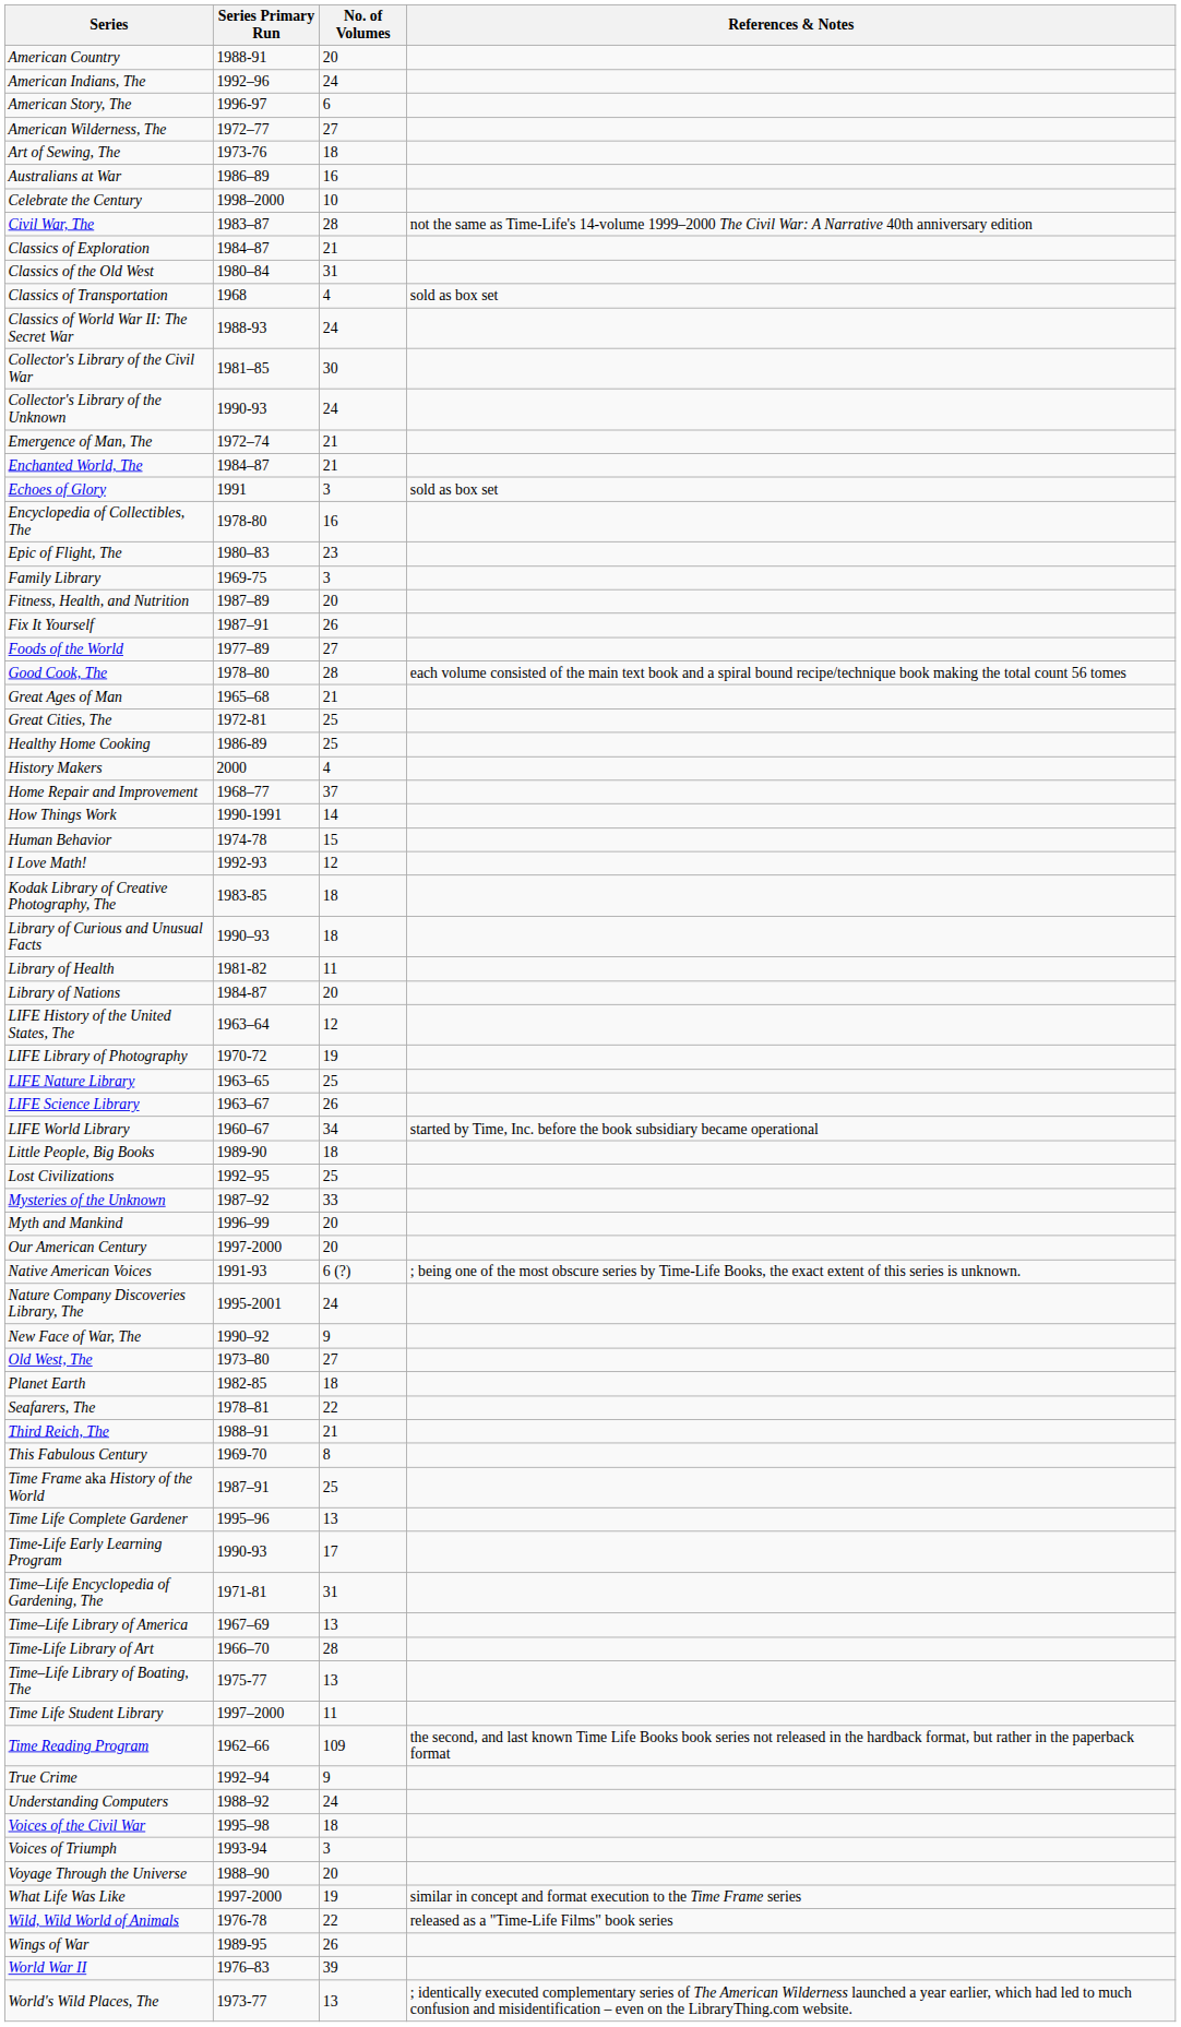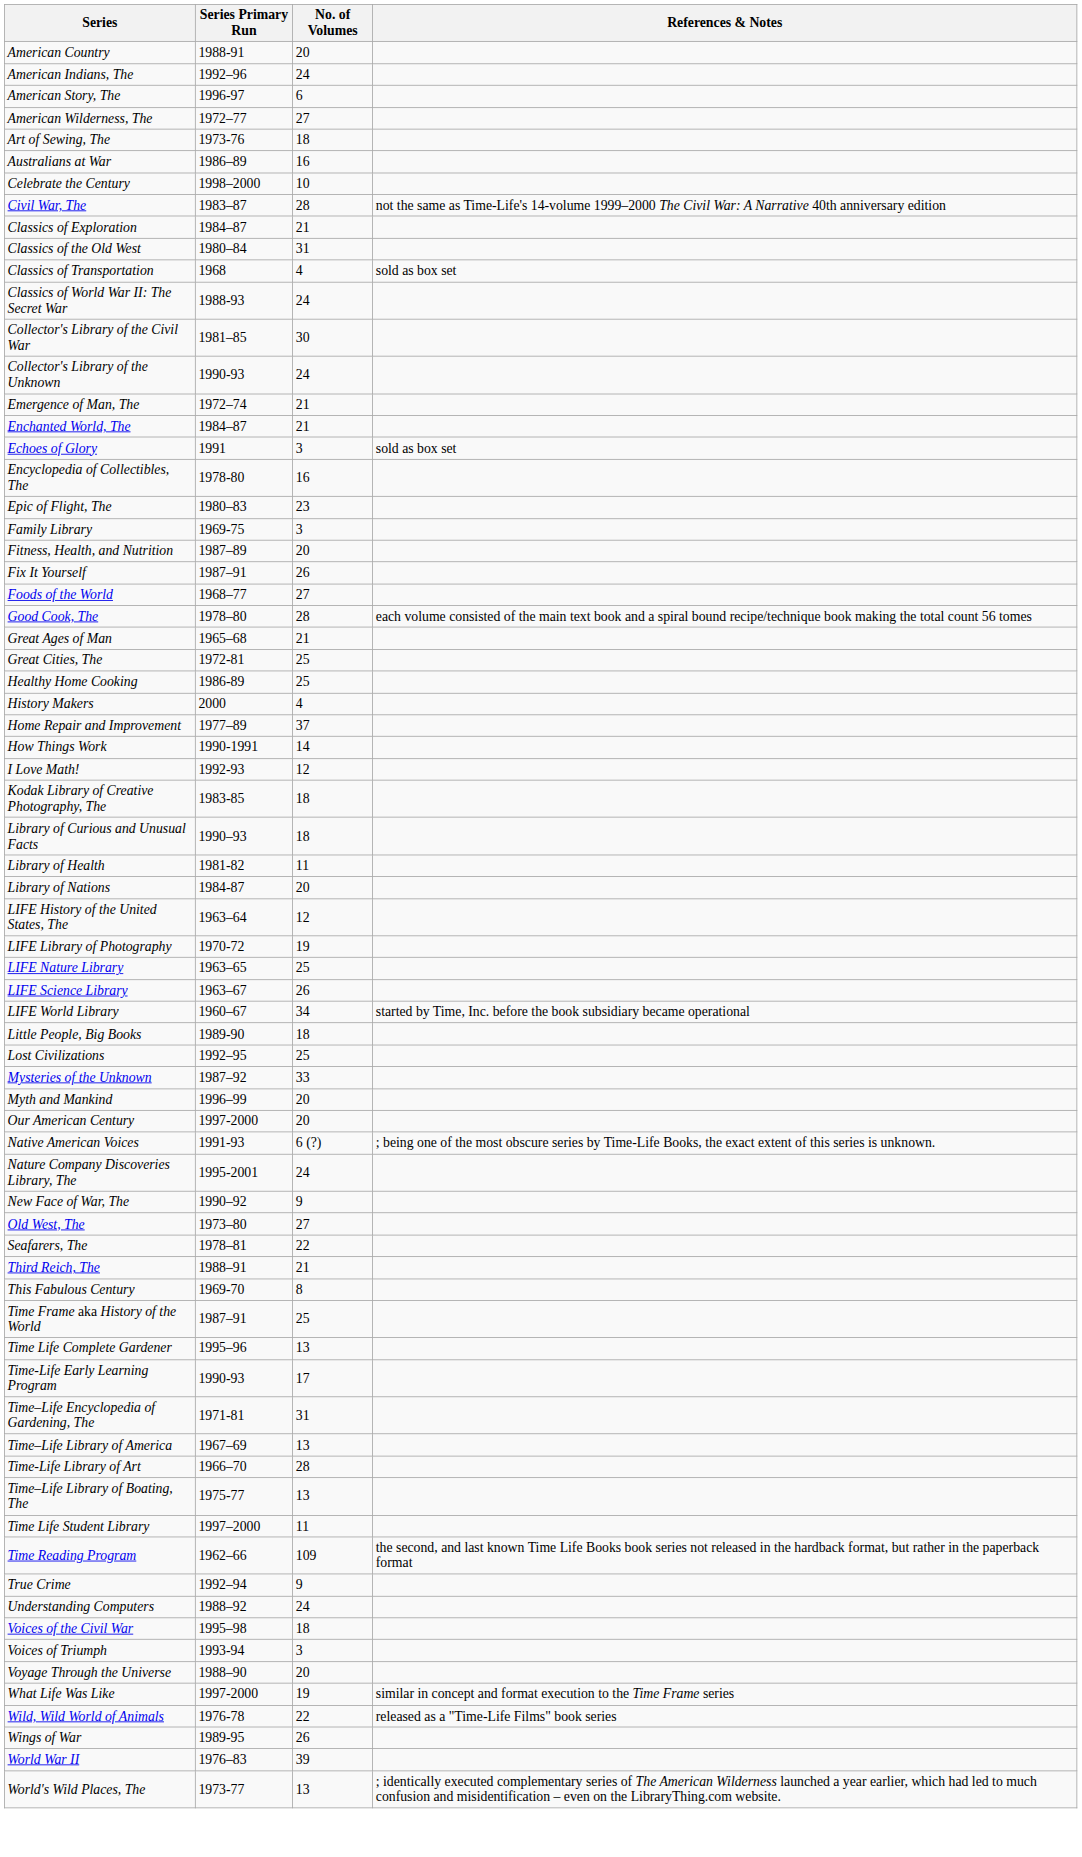Foods of the World | Series Primary Run: 1977–89 -> 1968–77
Home Repair and Improvement | Series Primary Run: 1968–77 -> 1977–89
- row: Human Behavior | 1974-78 | 15
- row: Planet Earth | 1982-85 | 18
